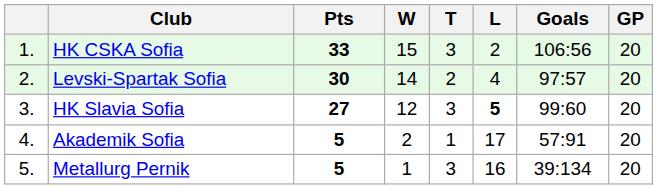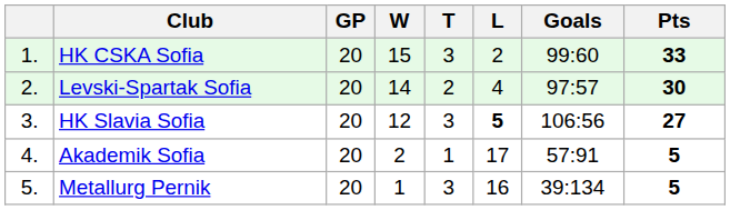columns swapped: GP <-> Pts
HK CSKA Sofia | Goals: 106:56 -> 99:60
HK Slavia Sofia | Goals: 99:60 -> 106:56
